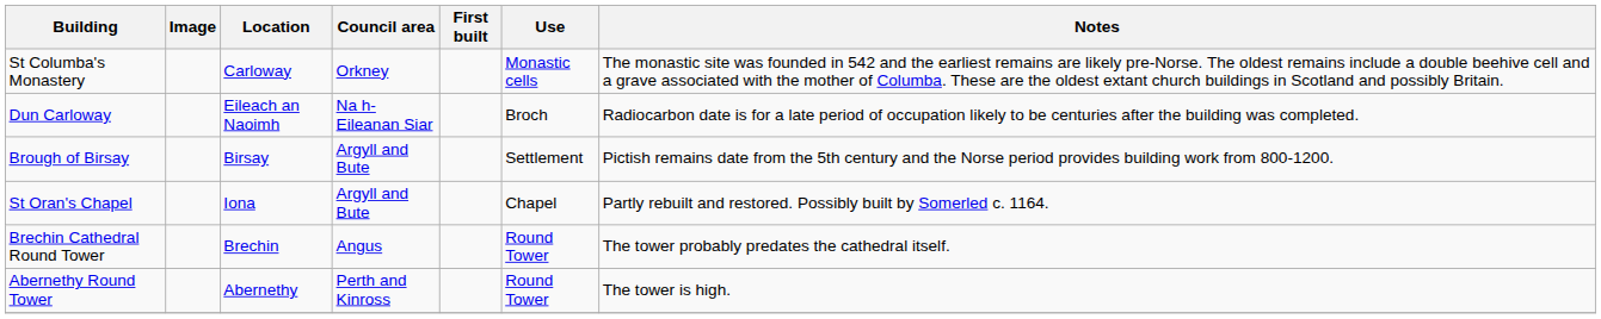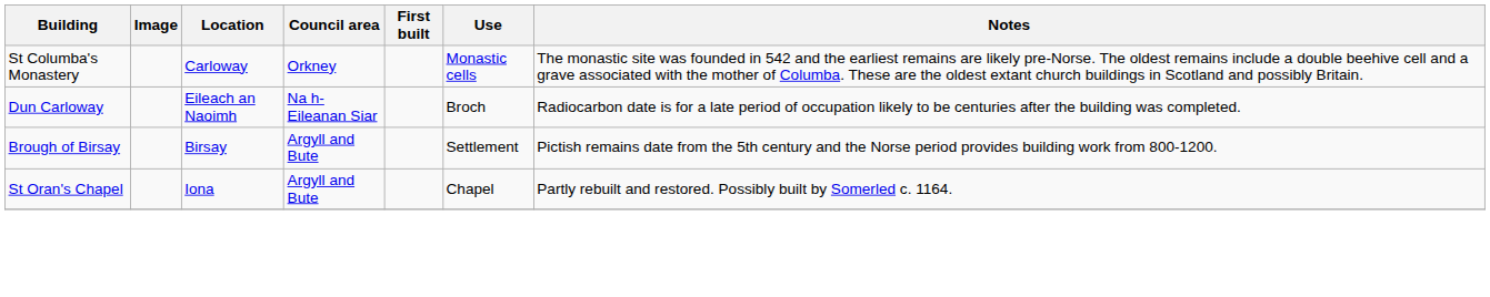- row: Brechin Cathedral Round Tower | Brechin | Angus | Round Tower | The tower probably predates the cathedral itself.
- row: Abernethy Round Tower | Abernethy | Perth and Kinross | Round Tower | The tower is high.
